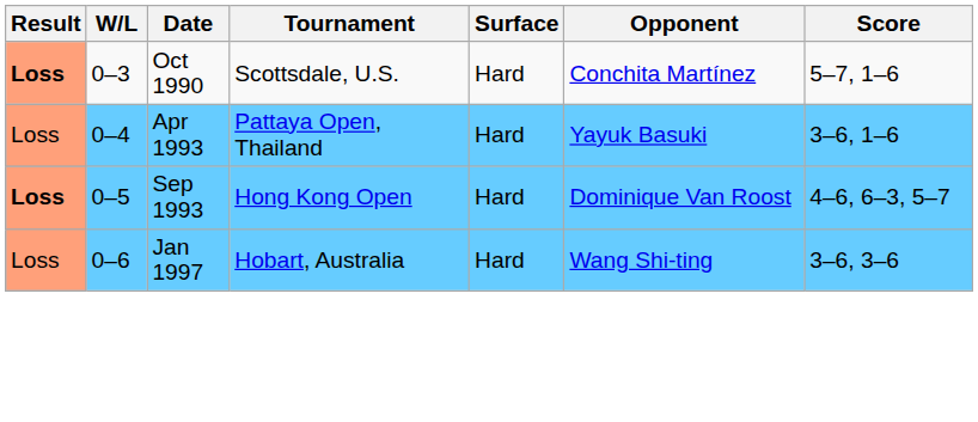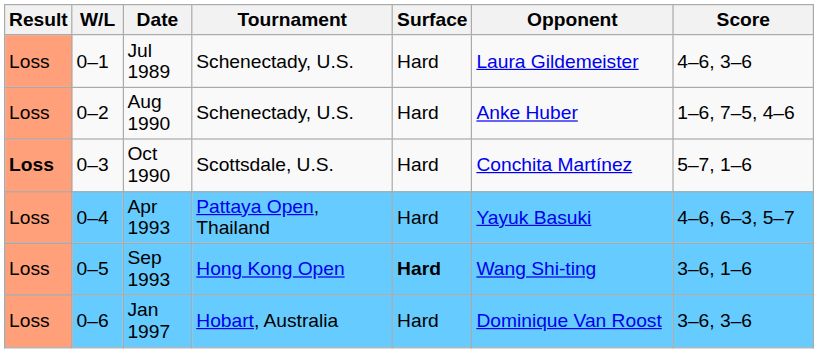+ row: Loss | 0–1 | Jul 1989 | Schenectady, U.S. | Hard | Laura Gildemeister | 4–6, 3–6
+ row: Loss | 0–2 | Aug 1990 | Schenectady, U.S. | Hard | Anke Huber | 1–6, 7–5, 4–6
Apr 1993 | Score: 3–6, 1–6 -> 4–6, 6–3, 5–7
Sep 1993 | Result: bold -> normal
Sep 1993 | Surface: normal -> bold
Sep 1993 | Opponent: Dominique Van Roost -> Wang Shi-ting
Sep 1993 | Score: 4–6, 6–3, 5–7 -> 3–6, 1–6
Jan 1997 | Opponent: Wang Shi-ting -> Dominique Van Roost
